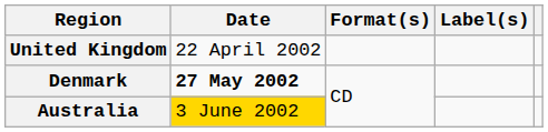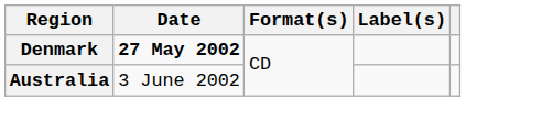- row: United Kingdom | 22 April 2002
Australia | Date: gold background -> no background
